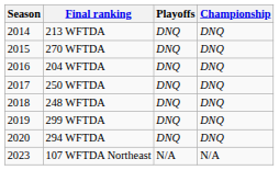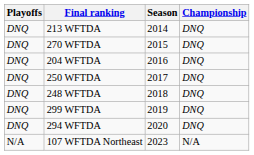columns swapped: Season <-> Playoffs
